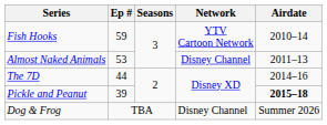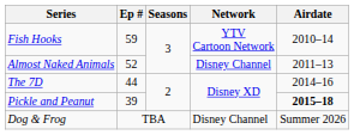Almost Naked Animals | Ep #: 53 -> 52
